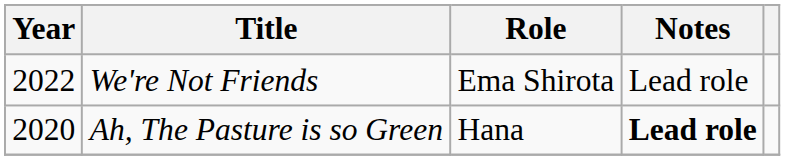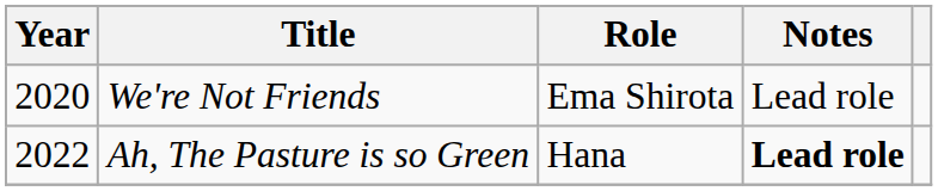We're Not Friends | Year: 2022 -> 2020
Ah, The Pasture is so Green | Year: 2020 -> 2022
